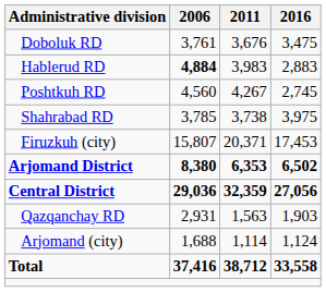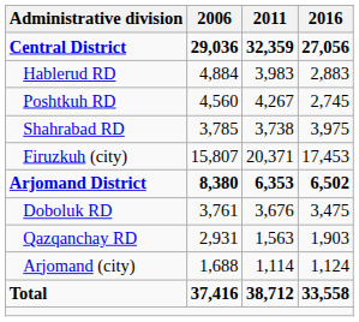rows swapped: Central District <-> Doboluk RD
Hablerud RD | 2006: bold -> normal
